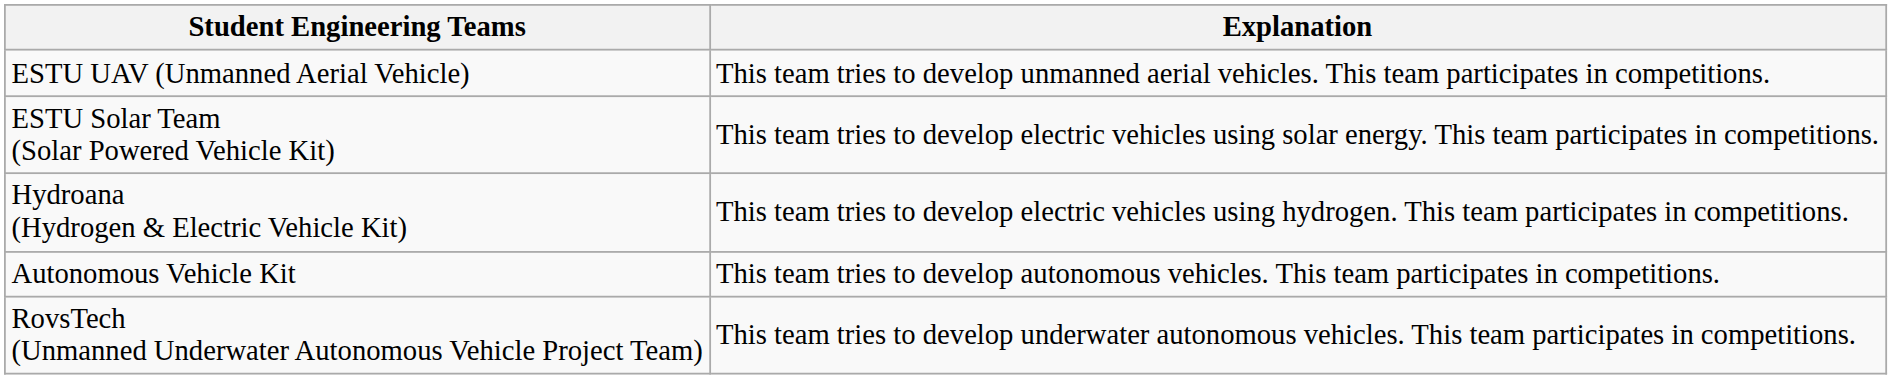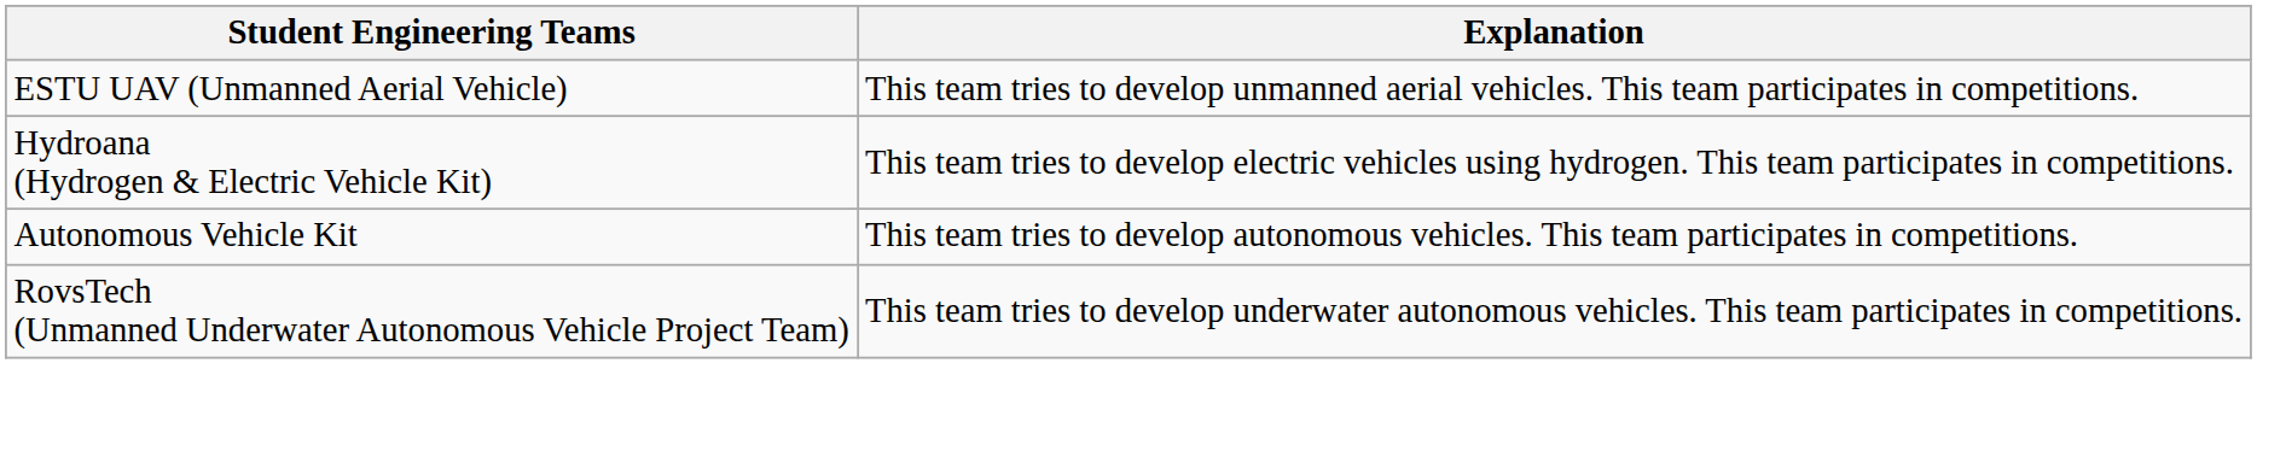- row: ESTU Solar Team (Solar Powered Vehicle Kit) | This team tries to develop electric vehicles using solar energy. This team participates in competitions.
